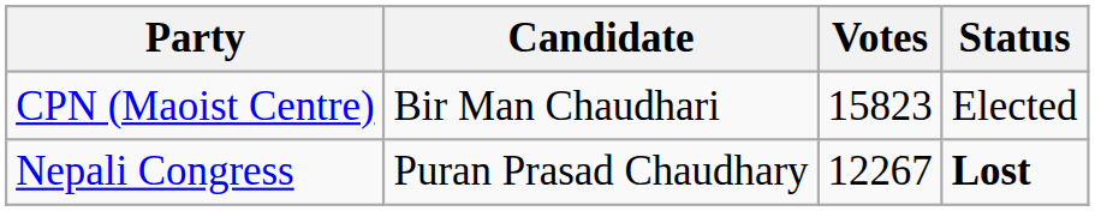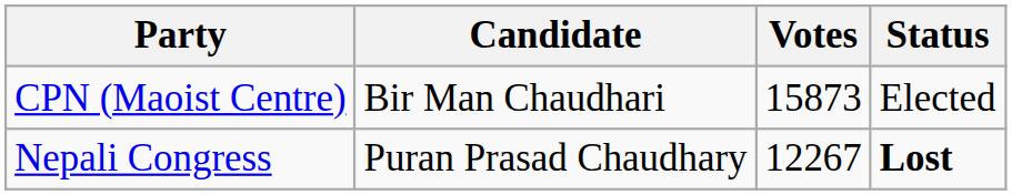CPN (Maoist Centre) | Votes: 15823 -> 15873
